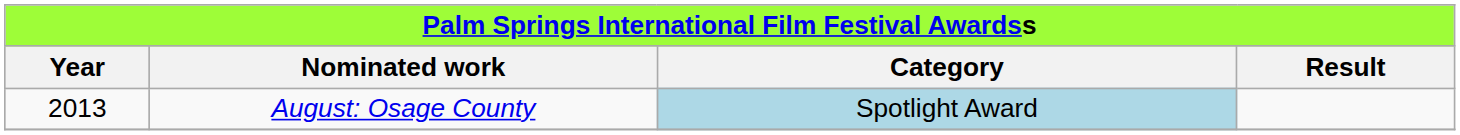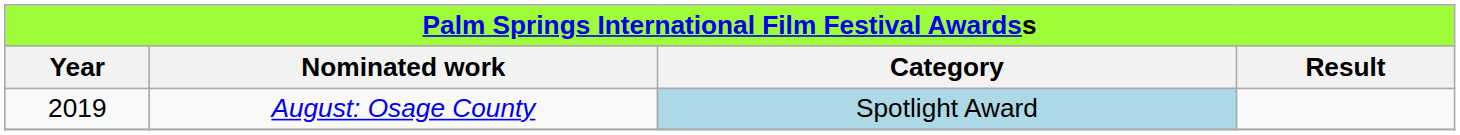August: Osage County | Year: 2013 -> 2019
